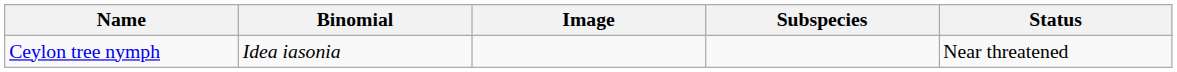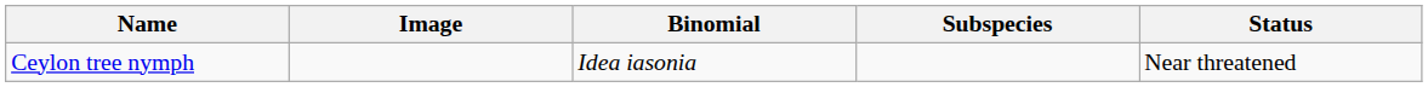columns swapped: Image <-> Binomial
